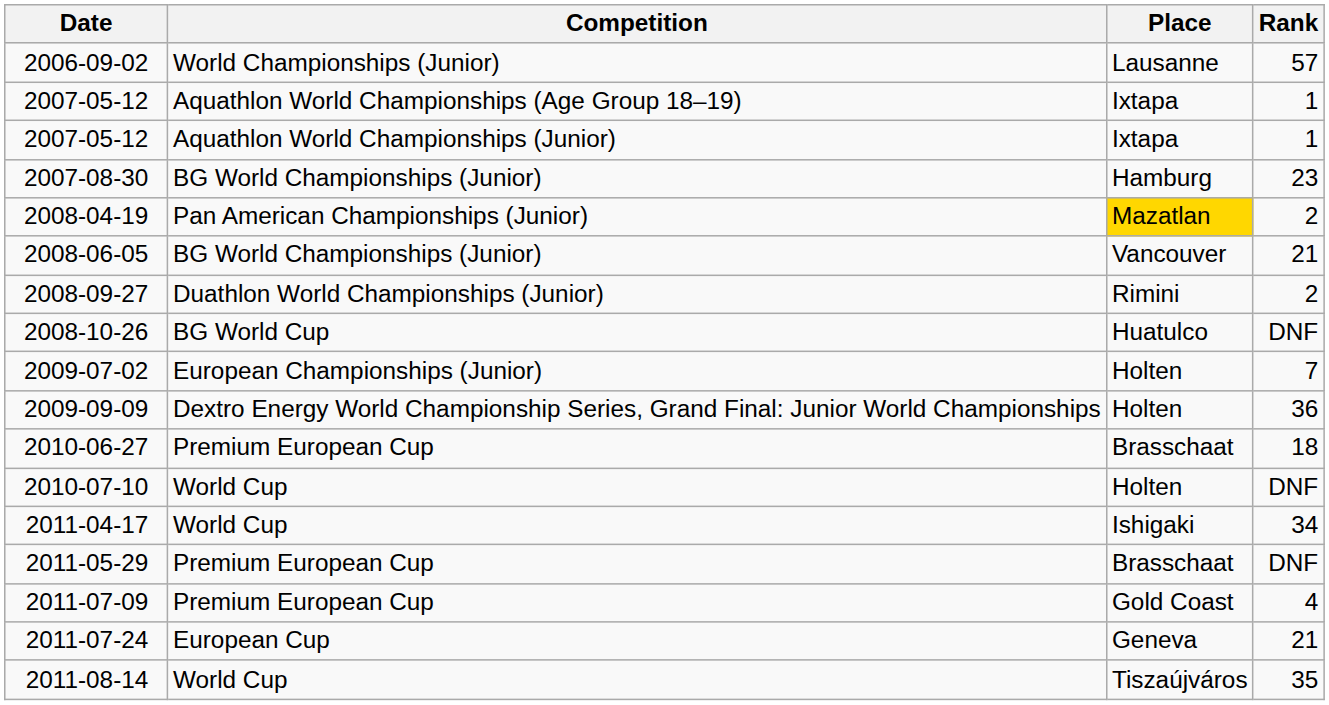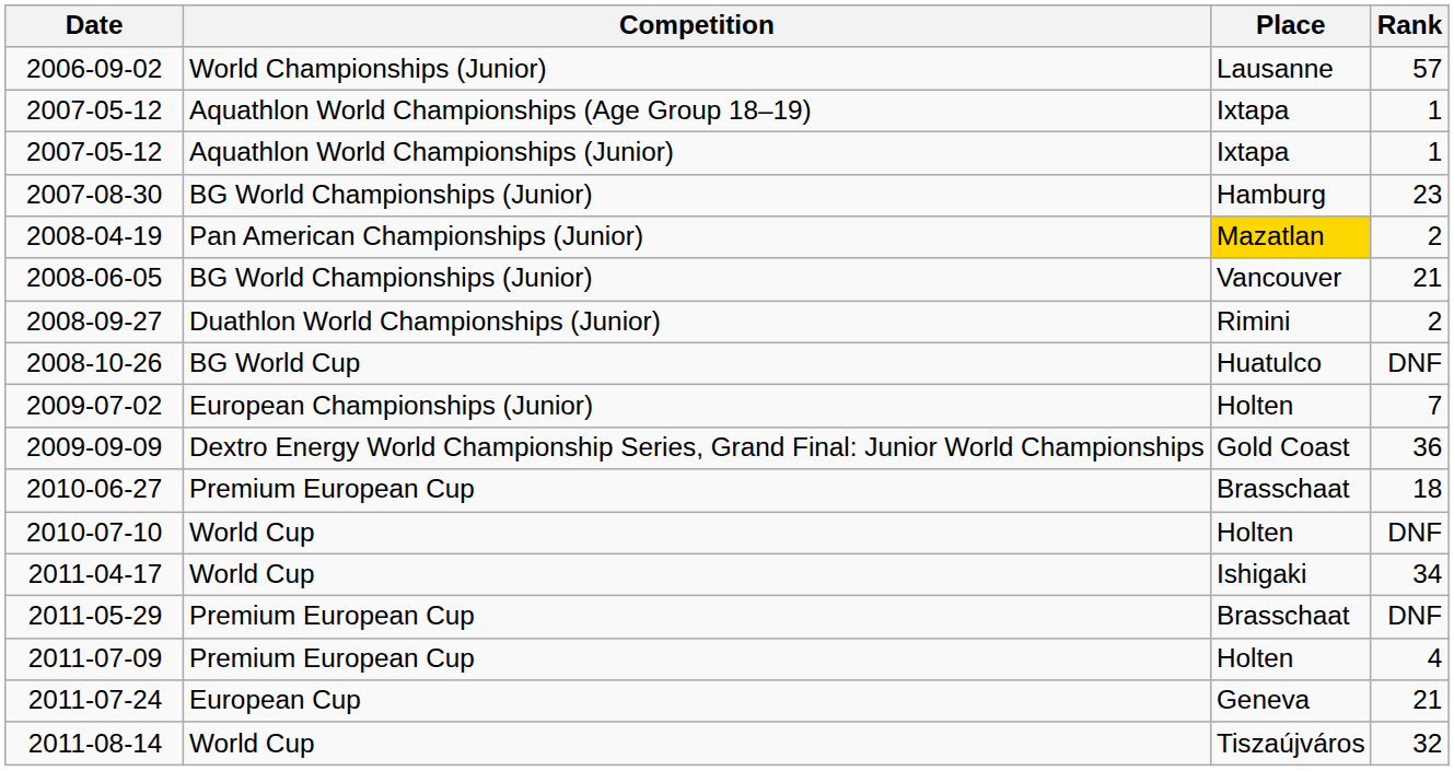2009-09-09 | Place: Holten -> Gold Coast
2011-07-09 | Place: Gold Coast -> Holten
2011-08-14 | Rank: 35 -> 32
